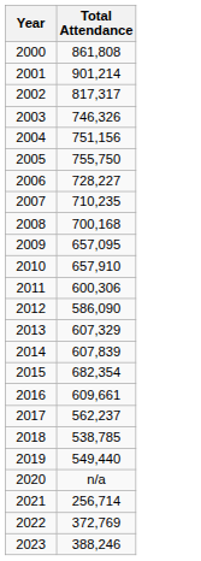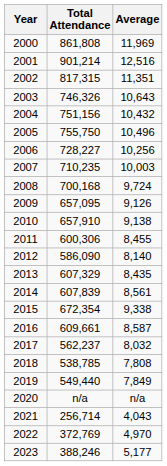+ column: Average | 11,969 | 12,516 | 11,351 | 10,643 | 10,432 | 10,496 | 10,256 | 10,003 | 9,724 | 9,126 | 9,138 | 8,455 | 8,140 | 8,435 | 8,561 | 9,338 | 8,587 | 8,032 | 7,808 | 7,849 | n/a | 4,043 | 4,970 | 5,177
2002 | Total Attendance: 817,317 -> 817,315
2015 | Total Attendance: 682,354 -> 672,354
